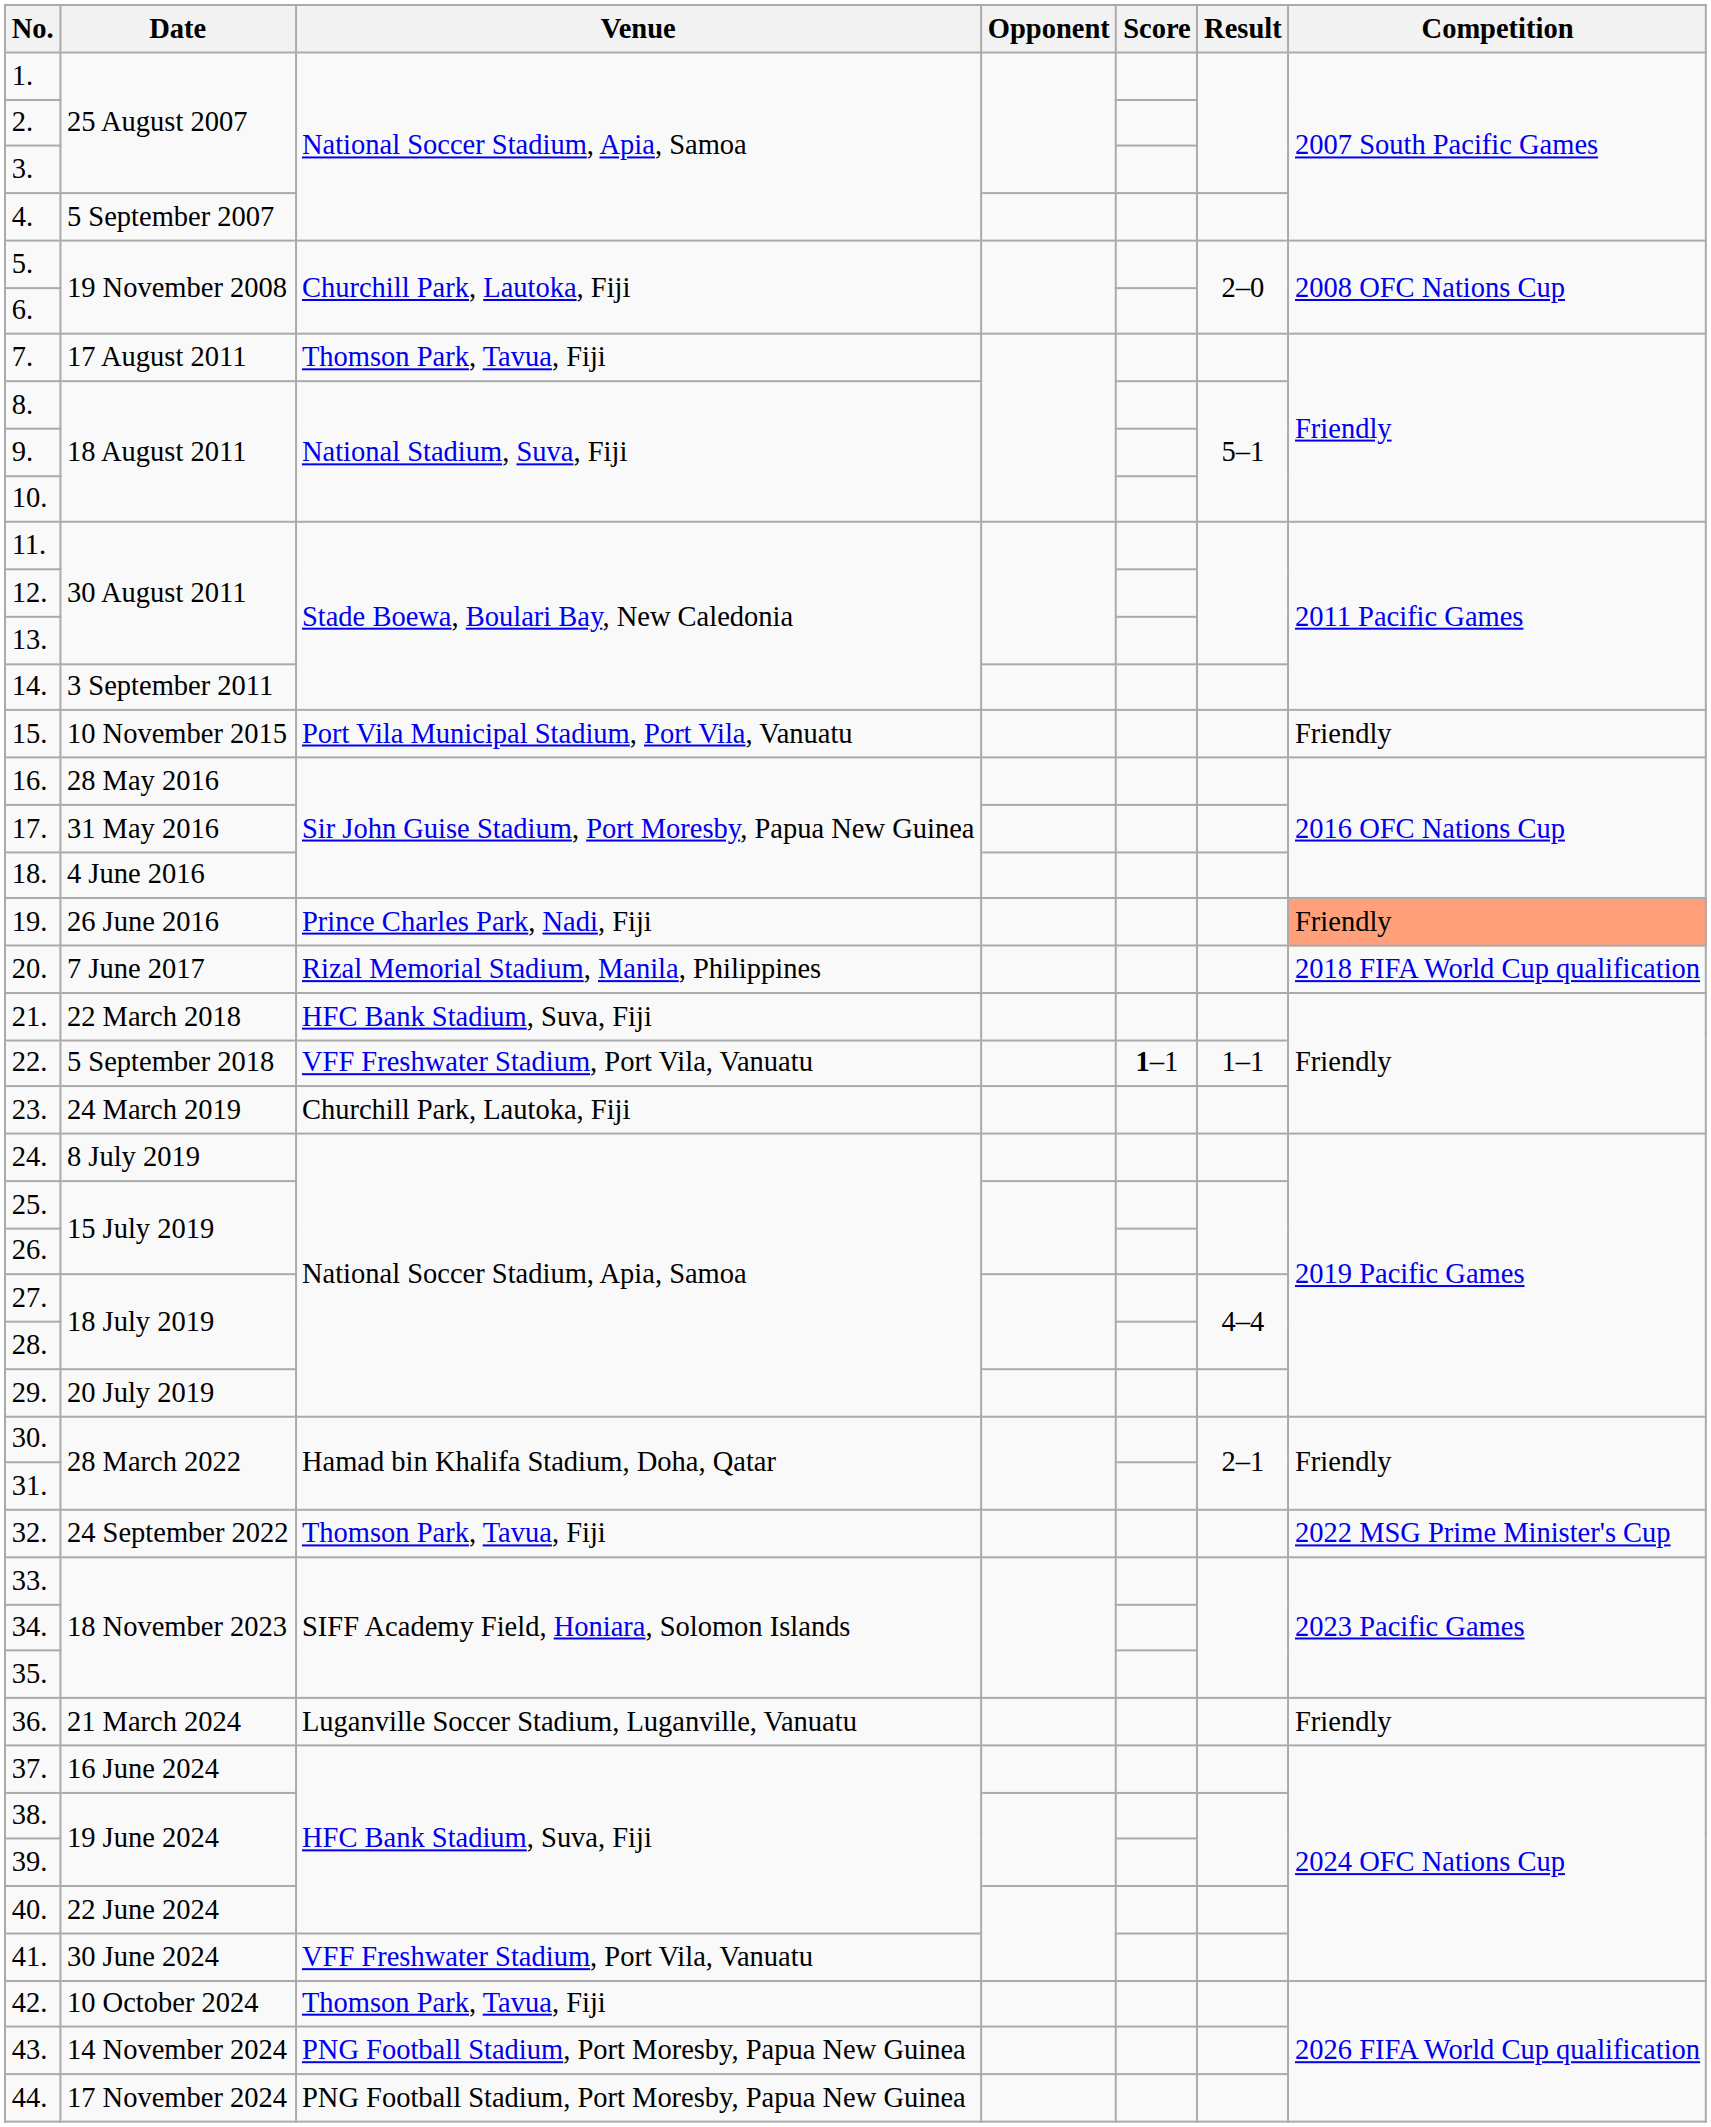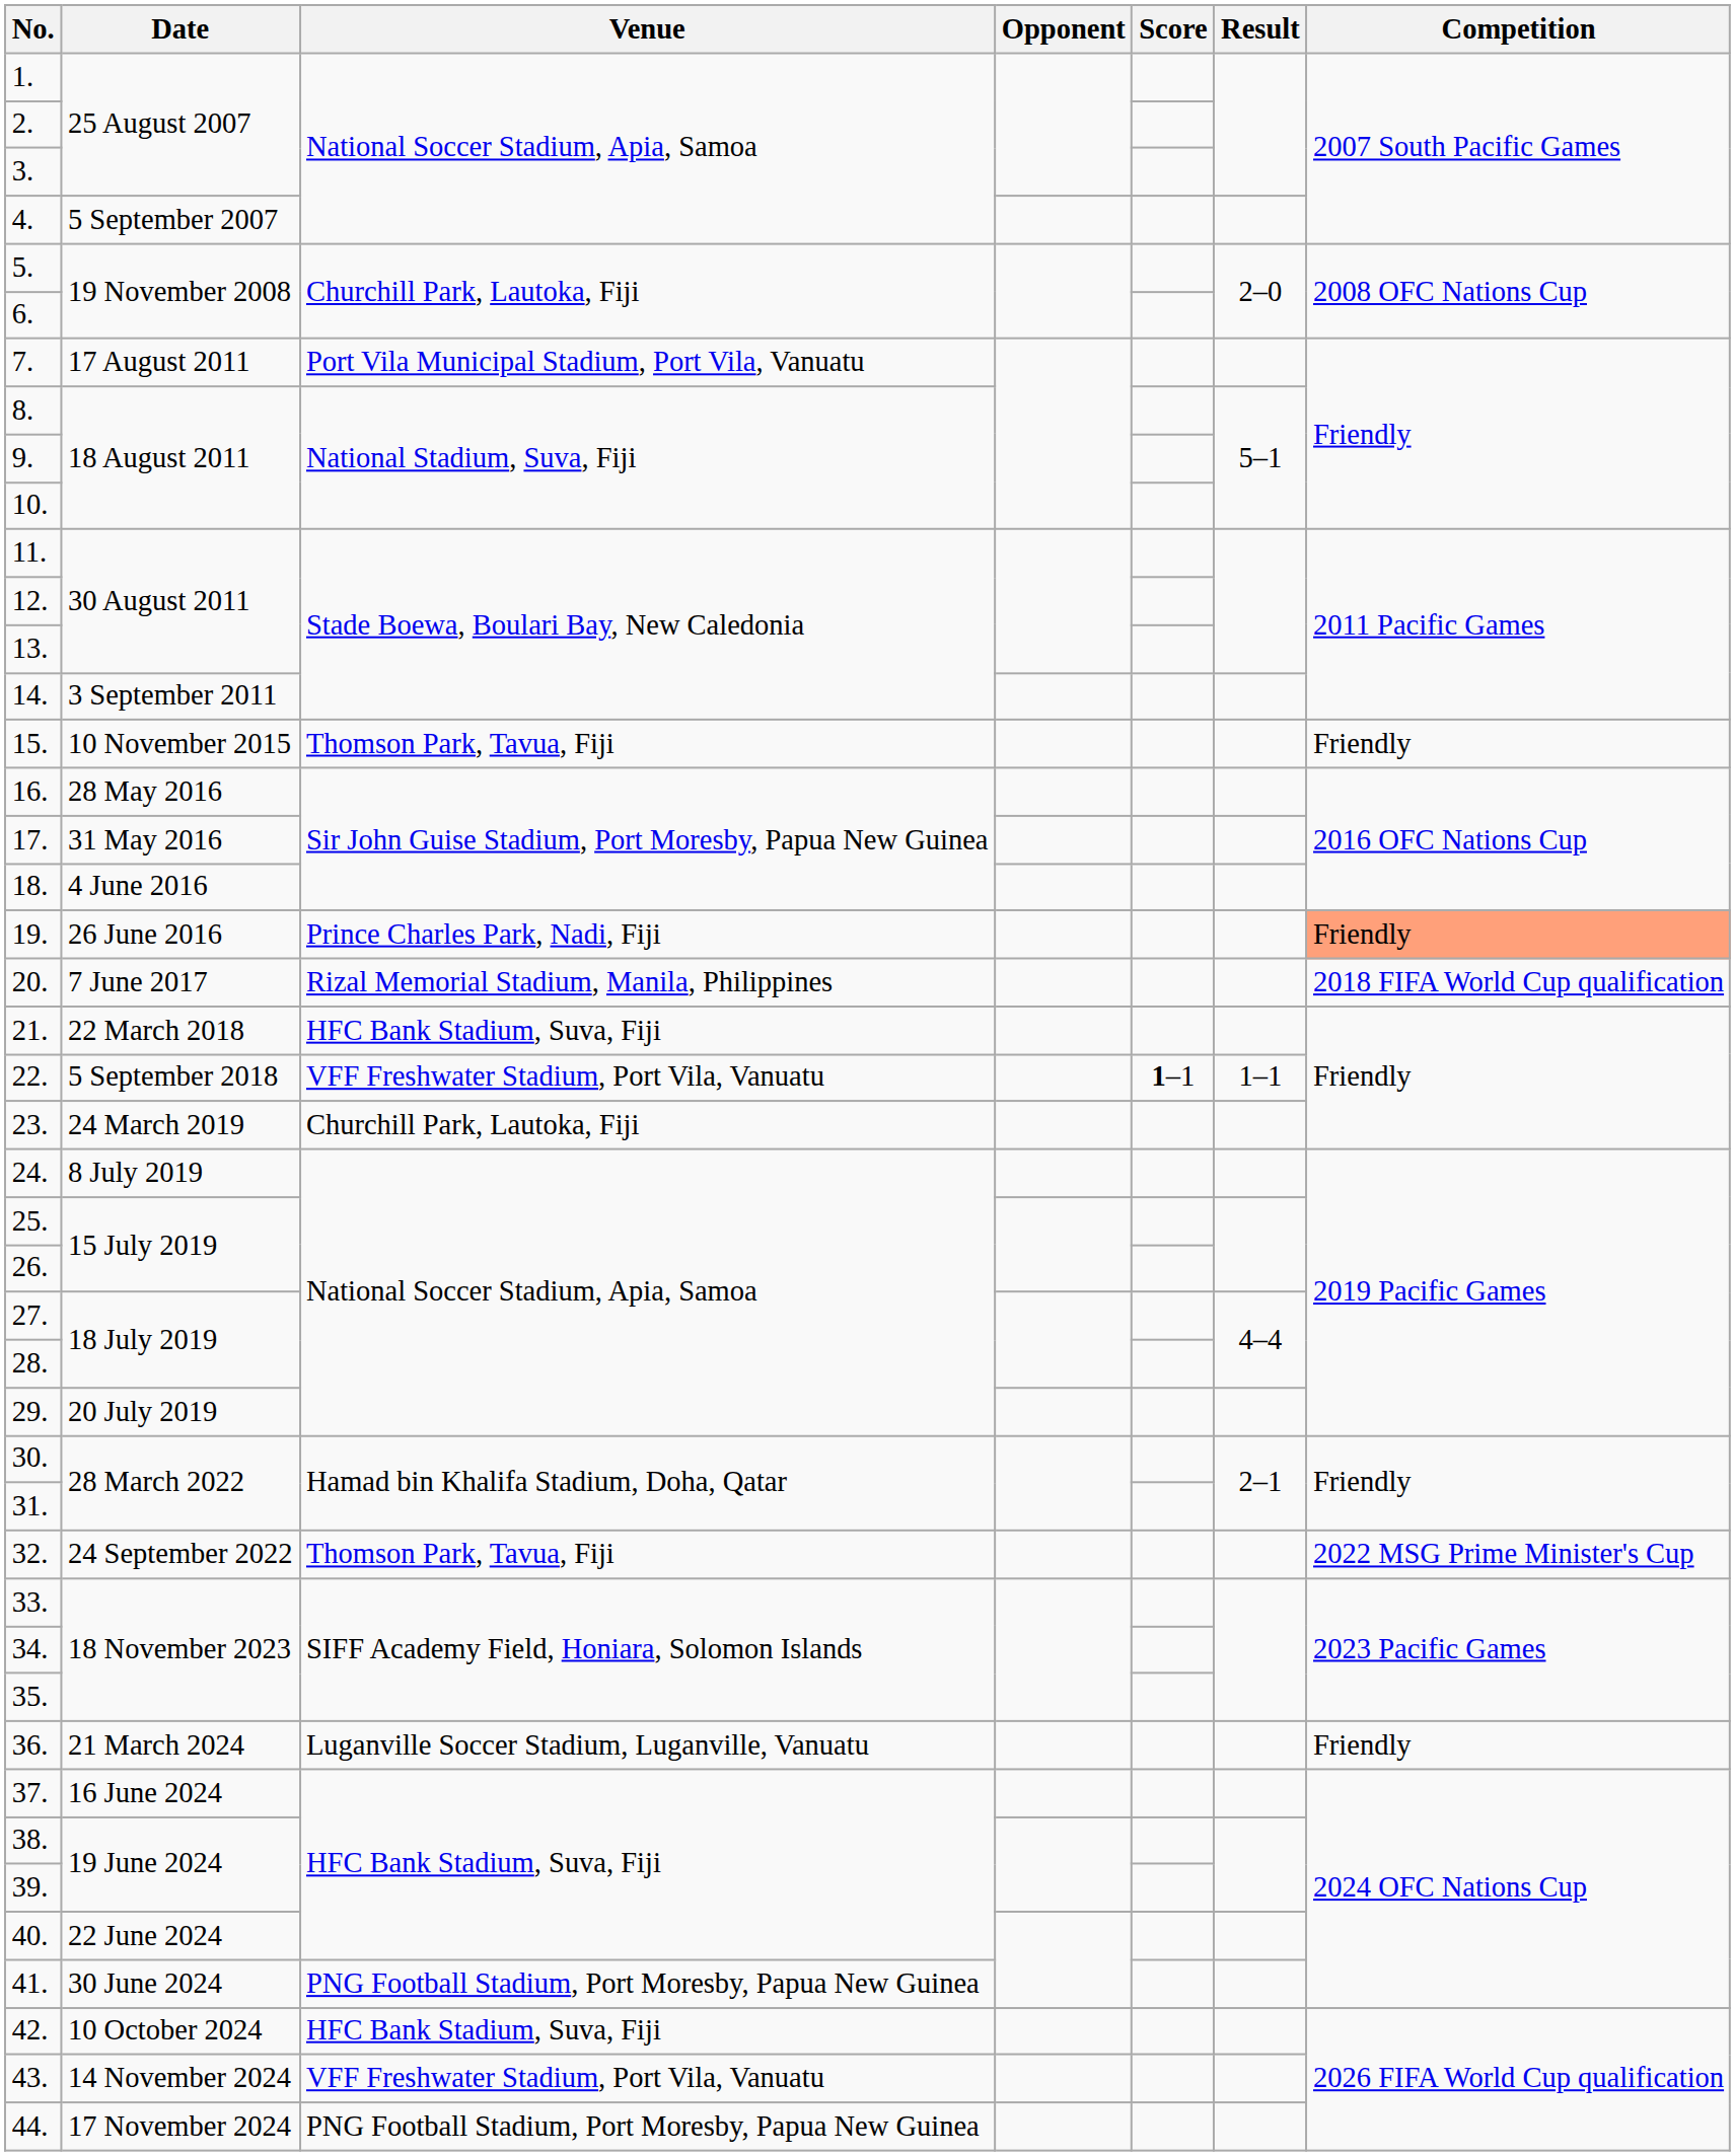7. | Venue: Thomson Park, Tavua, Fiji -> Port Vila Municipal Stadium, Port Vila, Vanuatu
15. | Venue: Port Vila Municipal Stadium, Port Vila, Vanuatu -> Thomson Park, Tavua, Fiji
41. | Venue: VFF Freshwater Stadium, Port Vila, Vanuatu -> PNG Football Stadium, Port Moresby, Papua New Guinea
42. | Venue: Thomson Park, Tavua, Fiji -> HFC Bank Stadium, Suva, Fiji
43. | Venue: PNG Football Stadium, Port Moresby, Papua New Guinea -> VFF Freshwater Stadium, Port Vila, Vanuatu
